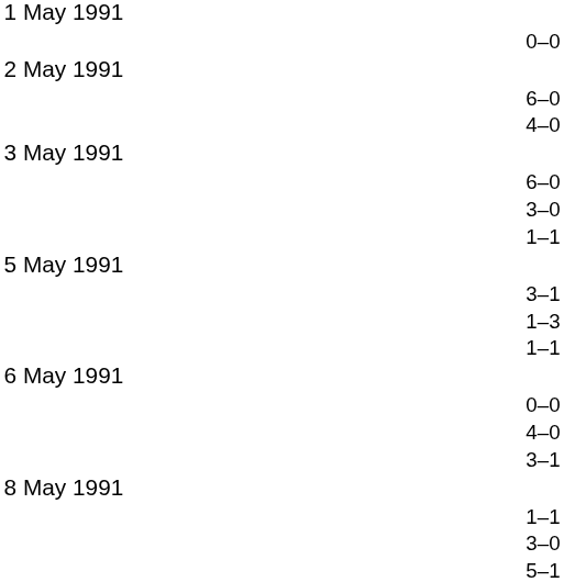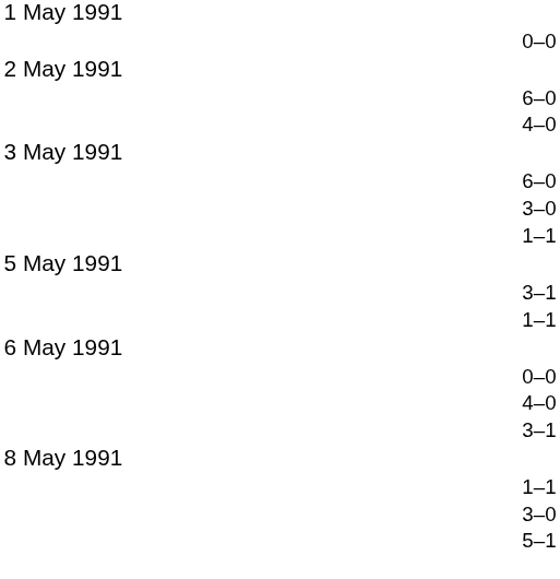- row: 1–3
